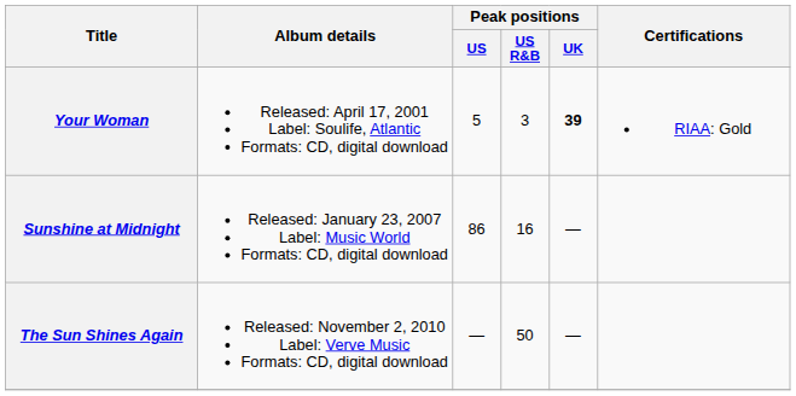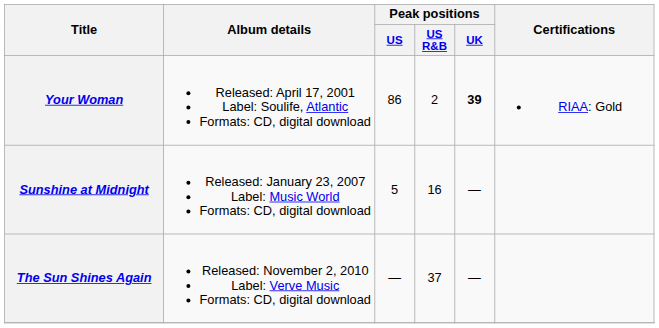Your Woman | Peak positions / US: 5 -> 86
Your Woman | Peak positions / US R&B: 3 -> 2
Sunshine at Midnight | Peak positions / US: 86 -> 5
The Sun Shines Again | Peak positions / US R&B: 50 -> 37
